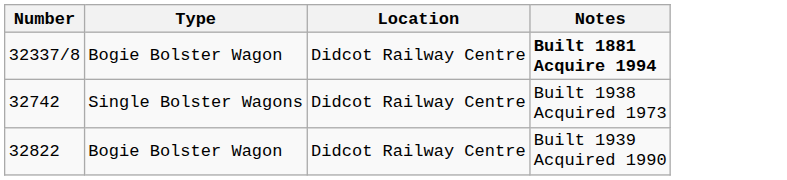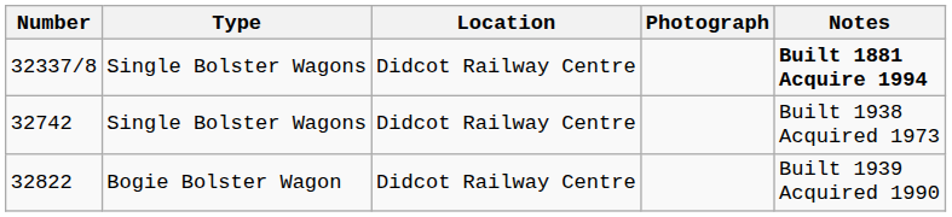+ column: Photograph
32337/8 | Type: Bogie Bolster Wagon -> Single Bolster Wagons
